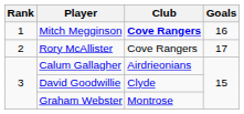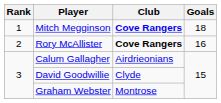Mitch Megginson | Goals: 16 -> 18
Rory McAllister | Club: normal -> bold
Rory McAllister | Goals: 17 -> 16
